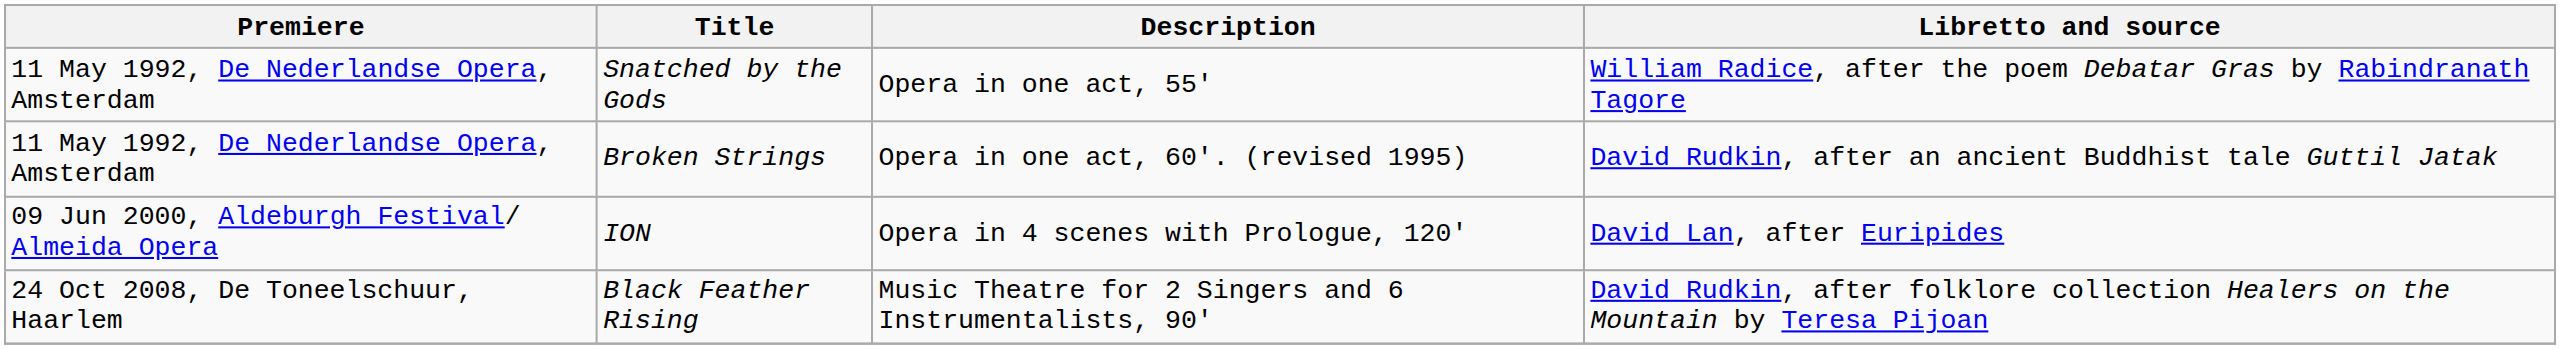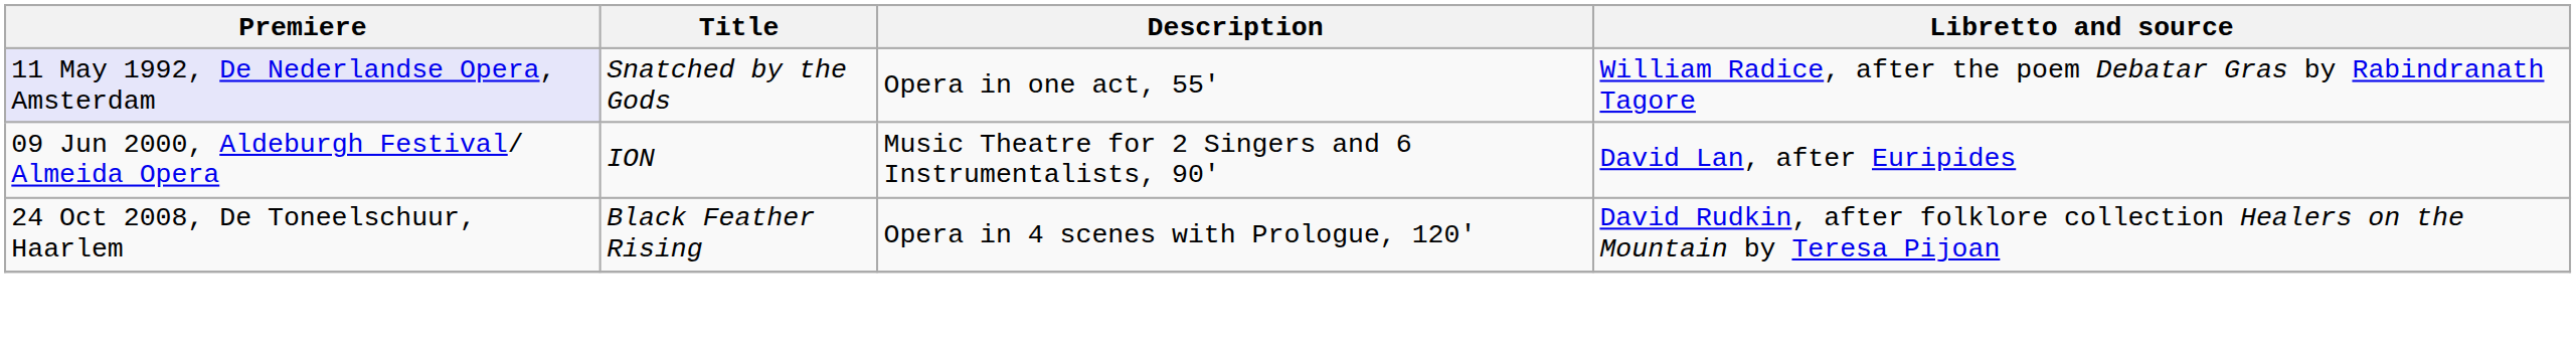Snatched by the Gods | Premiere: no background -> lavender background
- row: 11 May 1992, De Nederlandse Opera, Amsterdam | Broken Strings | Opera in one act, 60'. (revised 1995) | David Rudkin, after an ancient Buddhist tale Guttil Jatak
ION | Description: Opera in 4 scenes with Prologue, 120' -> Music Theatre for 2 Singers and 6 Instrumentalists, 90'
Black Feather Rising | Description: Music Theatre for 2 Singers and 6 Instrumentalists, 90' -> Opera in 4 scenes with Prologue, 120'
